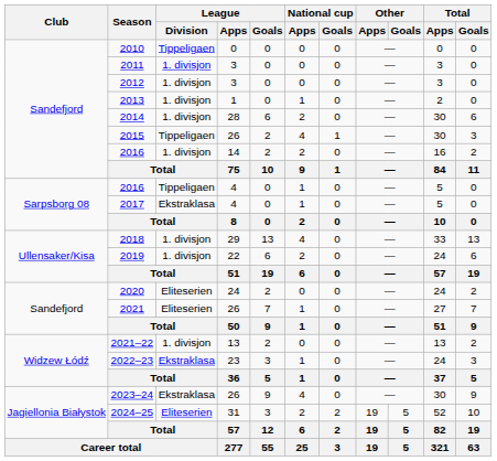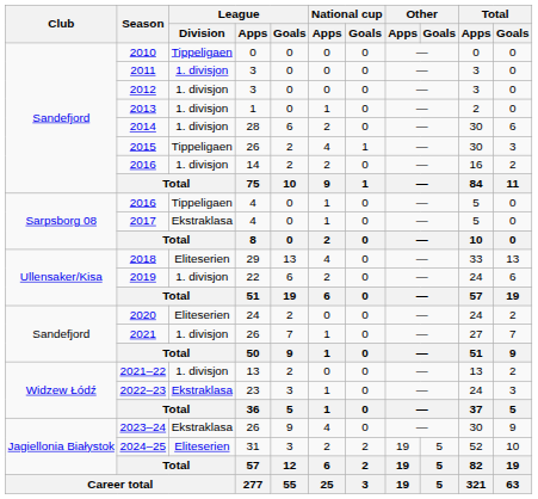2018 | League / Division: 1. divisjon -> Eliteserien
2021 | League / Division: Eliteserien -> 1. divisjon
